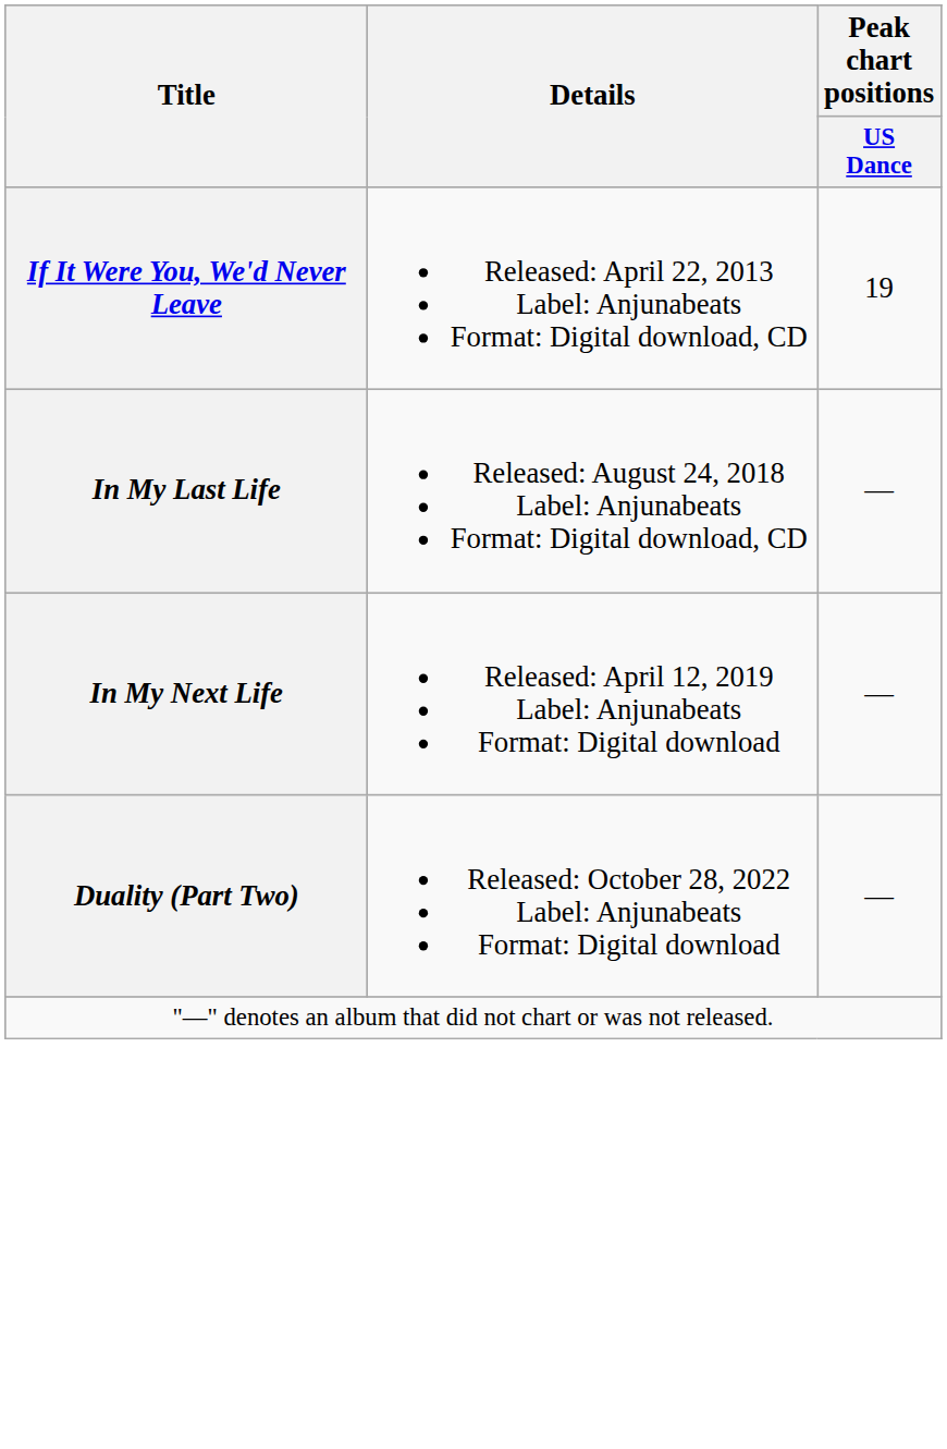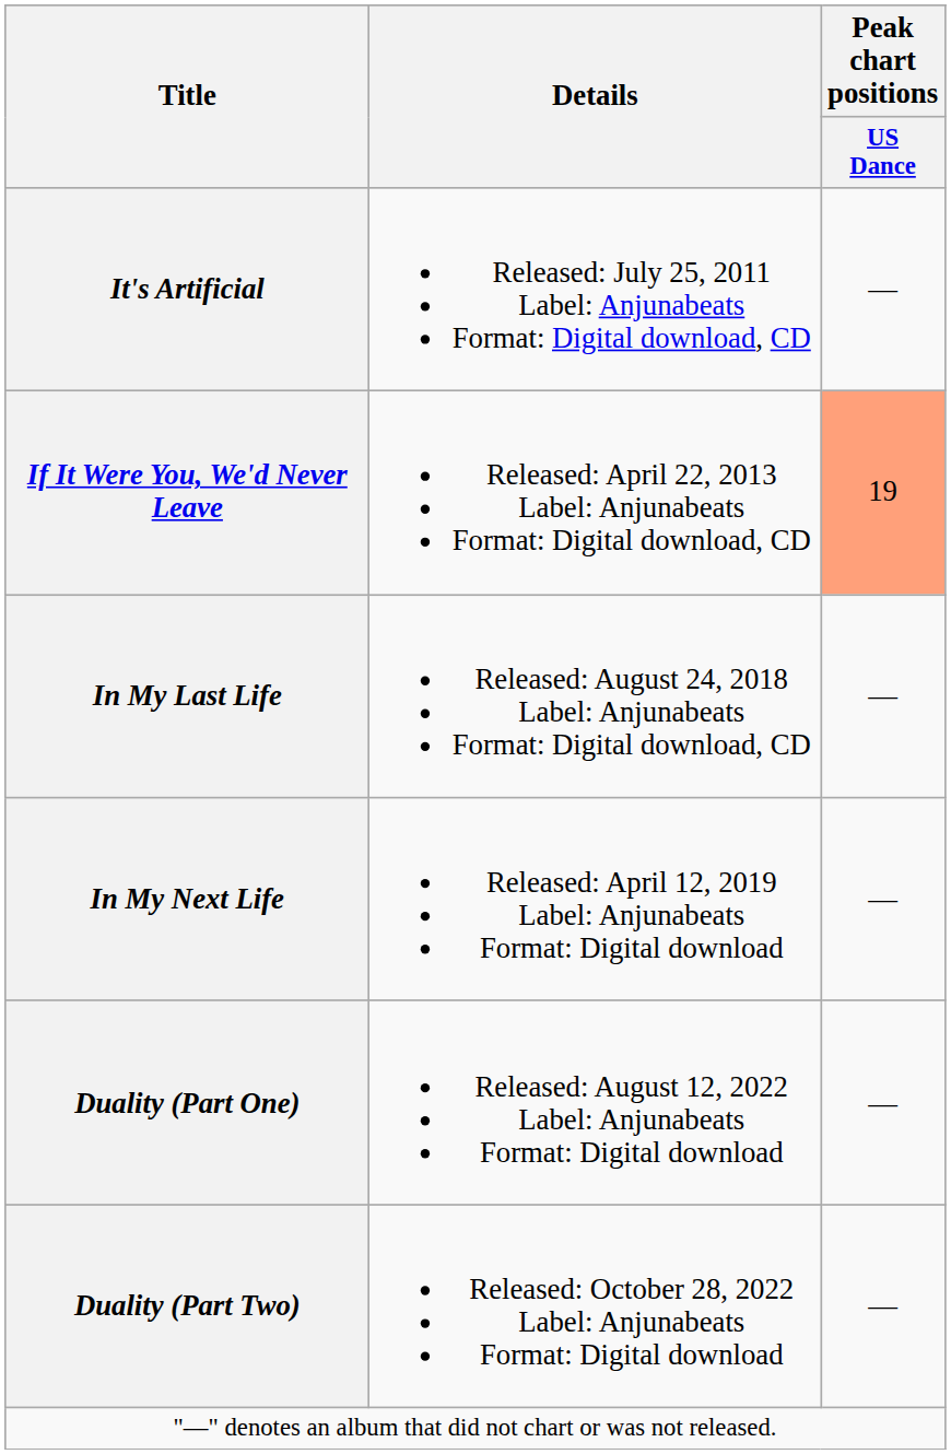+ row: It's Artificial | Released: July 25, 2011 Label: Anjunabeats Format: Digital download, CD | —
If It Were You, We'd Never Leave | Peak chart positions / US Dance: no background -> lightsalmon background
+ row: Duality (Part One) | Released: August 12, 2022 Label: Anjunabeats Format: Digital download | —
